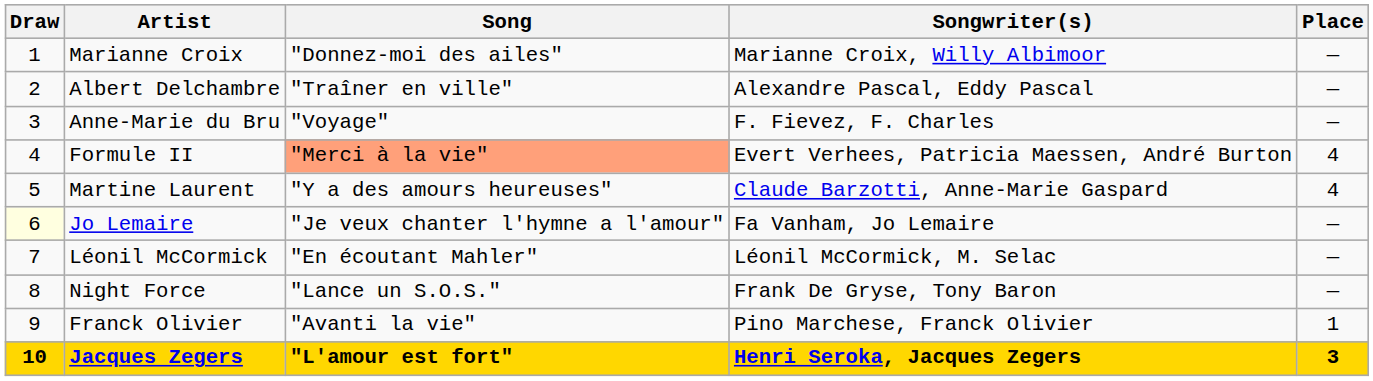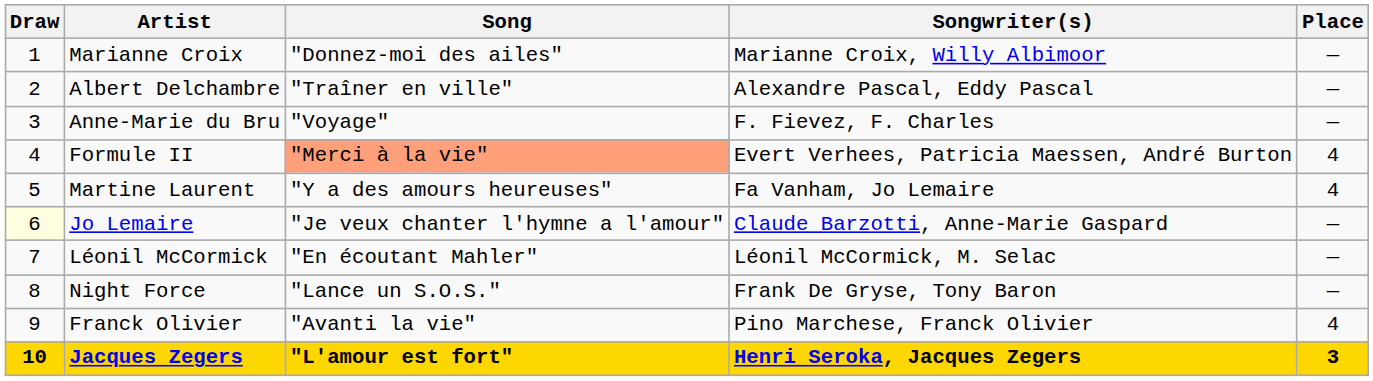Martine Laurent | Songwriter(s): Claude Barzotti, Anne-Marie Gaspard -> Fa Vanham, Jo Lemaire
Jo Lemaire | Songwriter(s): Fa Vanham, Jo Lemaire -> Claude Barzotti, Anne-Marie Gaspard
Franck Olivier | Place: 1 -> 4
